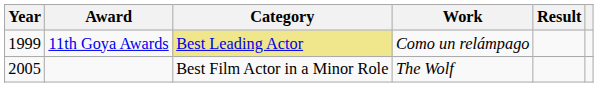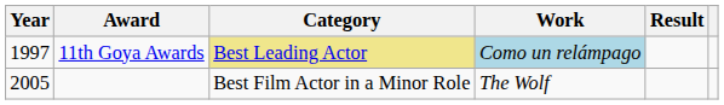11th Goya Awards | Year: 1999 -> 1997
11th Goya Awards | Work: no background -> lightblue background
